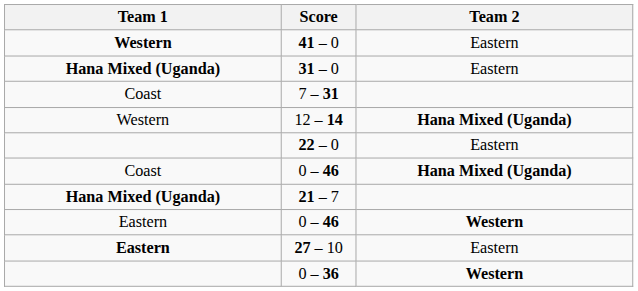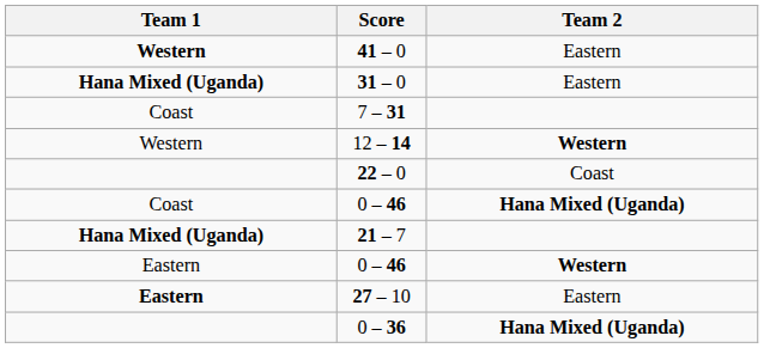12 – 14 | Team 2: Hana Mixed (Uganda) -> Western
22 – 0 | Team 2: Eastern -> Coast
0 – 36 | Team 2: Western -> Hana Mixed (Uganda)
